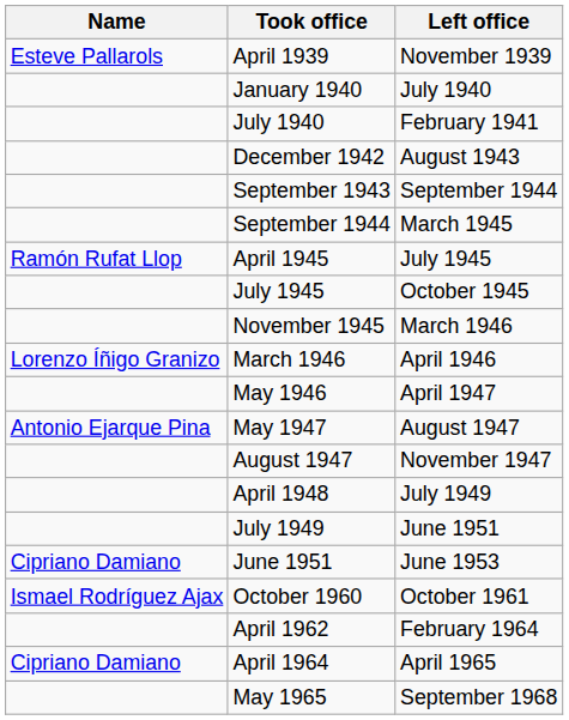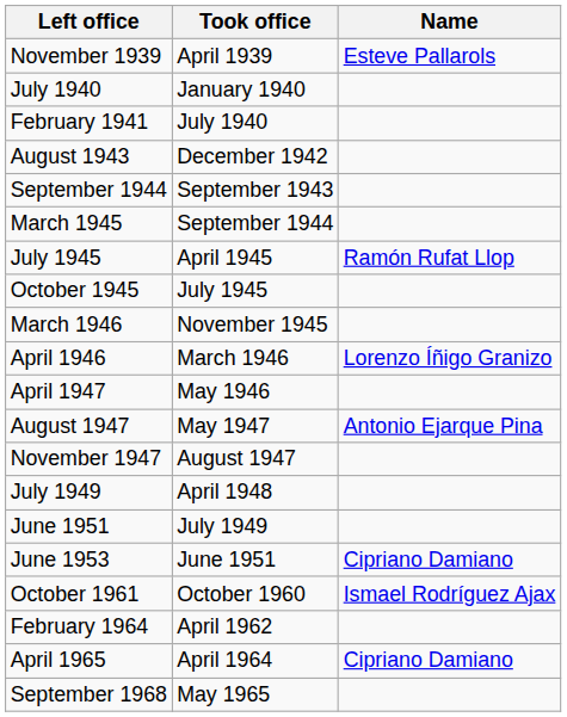columns swapped: Name <-> Left office
